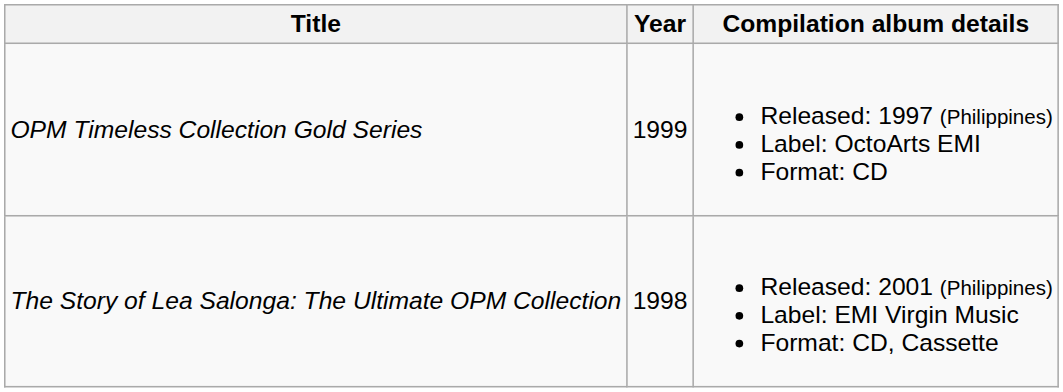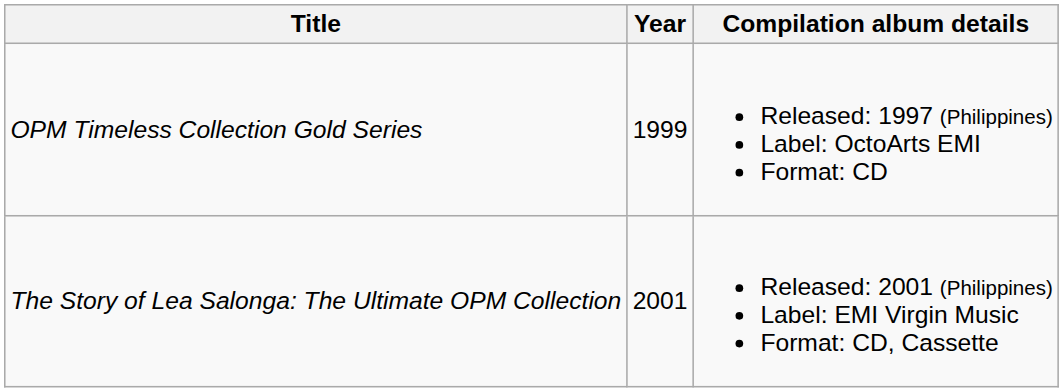The Story of Lea Salonga: The Ultimate OPM Collection | Year: 1998 -> 2001
